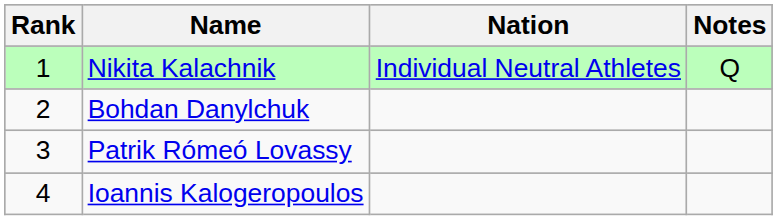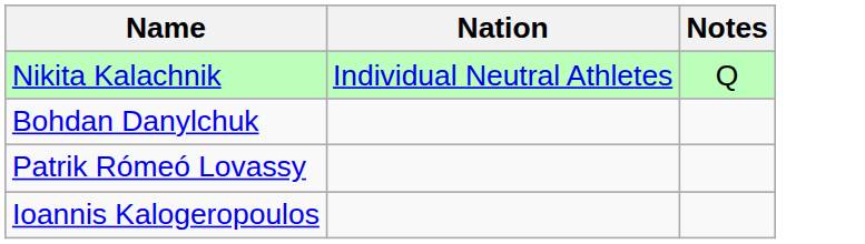- column: Rank | 1 | 2 | 3 | 4
